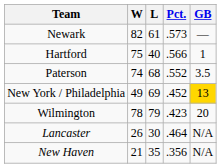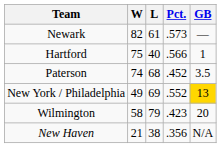Paterson | Pct.: .552 -> .452
New York / Philadelphia | Pct.: .452 -> .552
Wilmington | W: 78 -> 58
- row: Lancaster | 26 | 30 | .464 | N/A
New Haven | L: 35 -> 38
